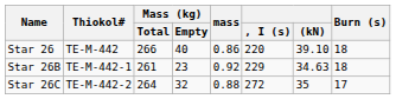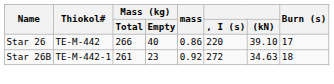Star 26 | Burn (s): 18 -> 17
Star 26B | , I (s): 229 -> 272
- row: Star 26C | TE-M-442-2 | 264 | 32 | 0.88 | 272 | 35 | 17
